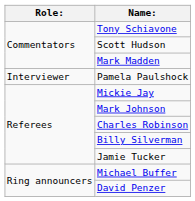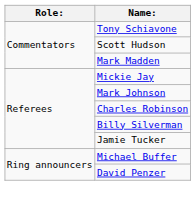- row: Interviewer | Pamela Paulshock
